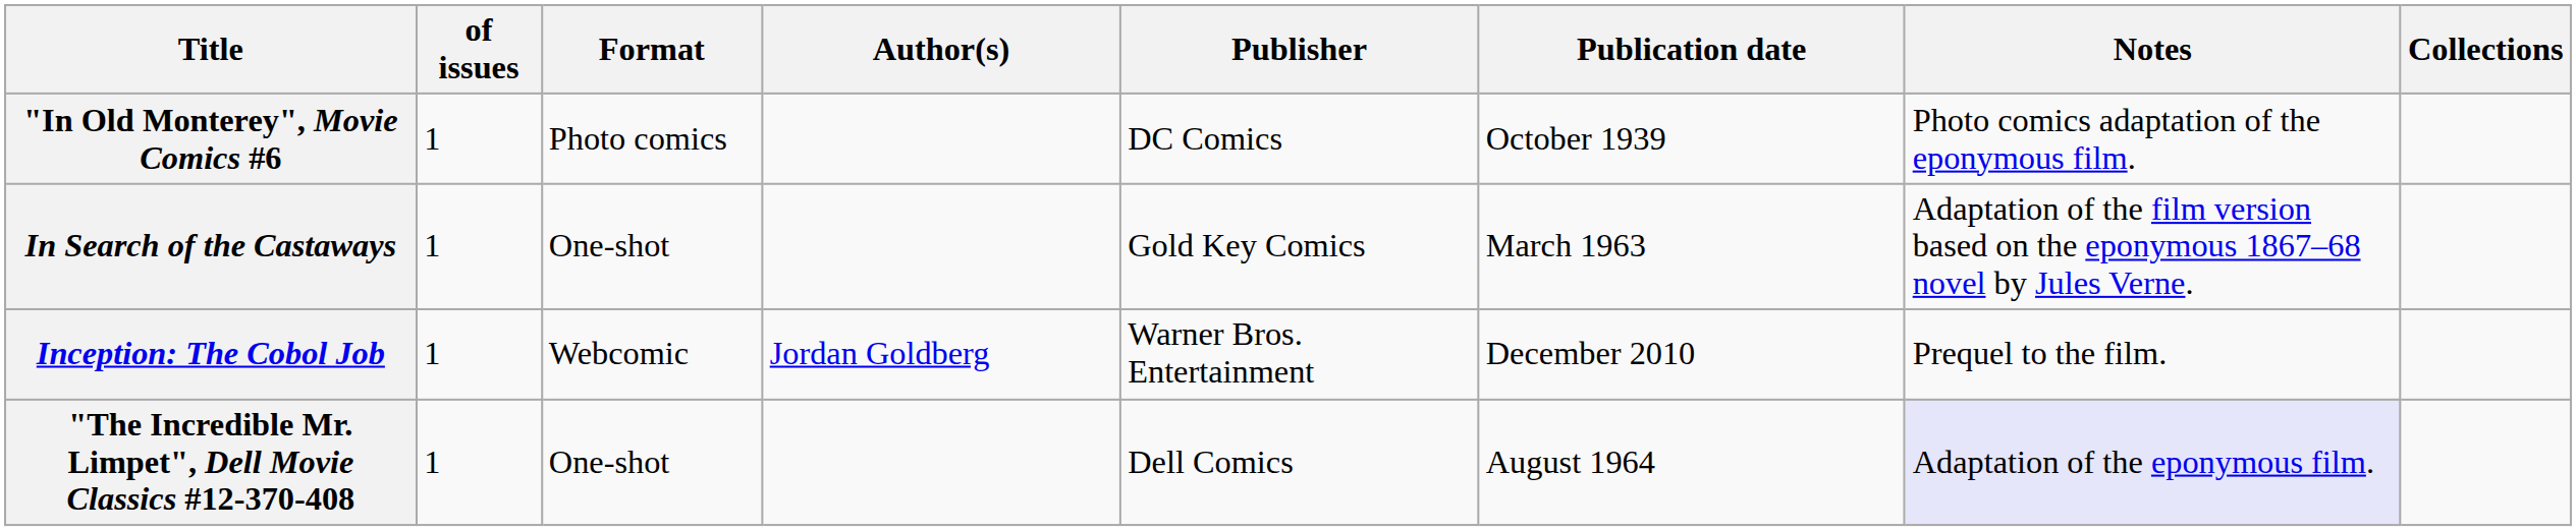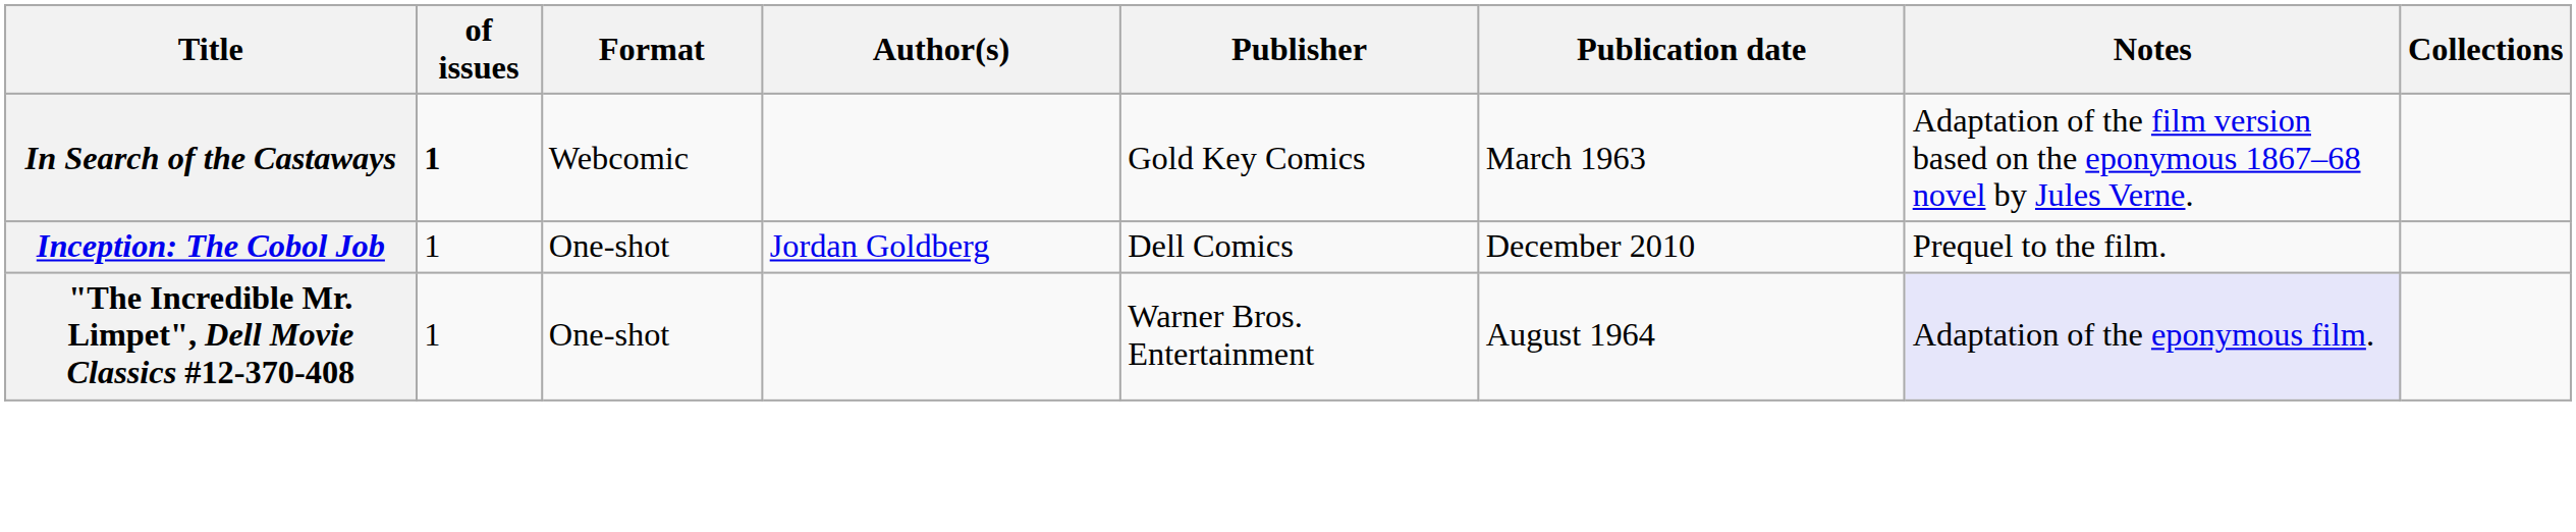- row: "In Old Monterey", Movie Comics #6 | 1 | Photo comics | DC Comics | October 1939 | Photo comics adaptation of the eponymous film.
In Search of the Castaways | of issues: normal -> bold
In Search of the Castaways | Format: One-shot -> Webcomic
Inception: The Cobol Job | Format: Webcomic -> One-shot
Inception: The Cobol Job | Publisher: Warner Bros. Entertainment -> Dell Comics
"The Incredible Mr. Limpet", Dell Movie Classics #12-370-408 | Publisher: Dell Comics -> Warner Bros. Entertainment
